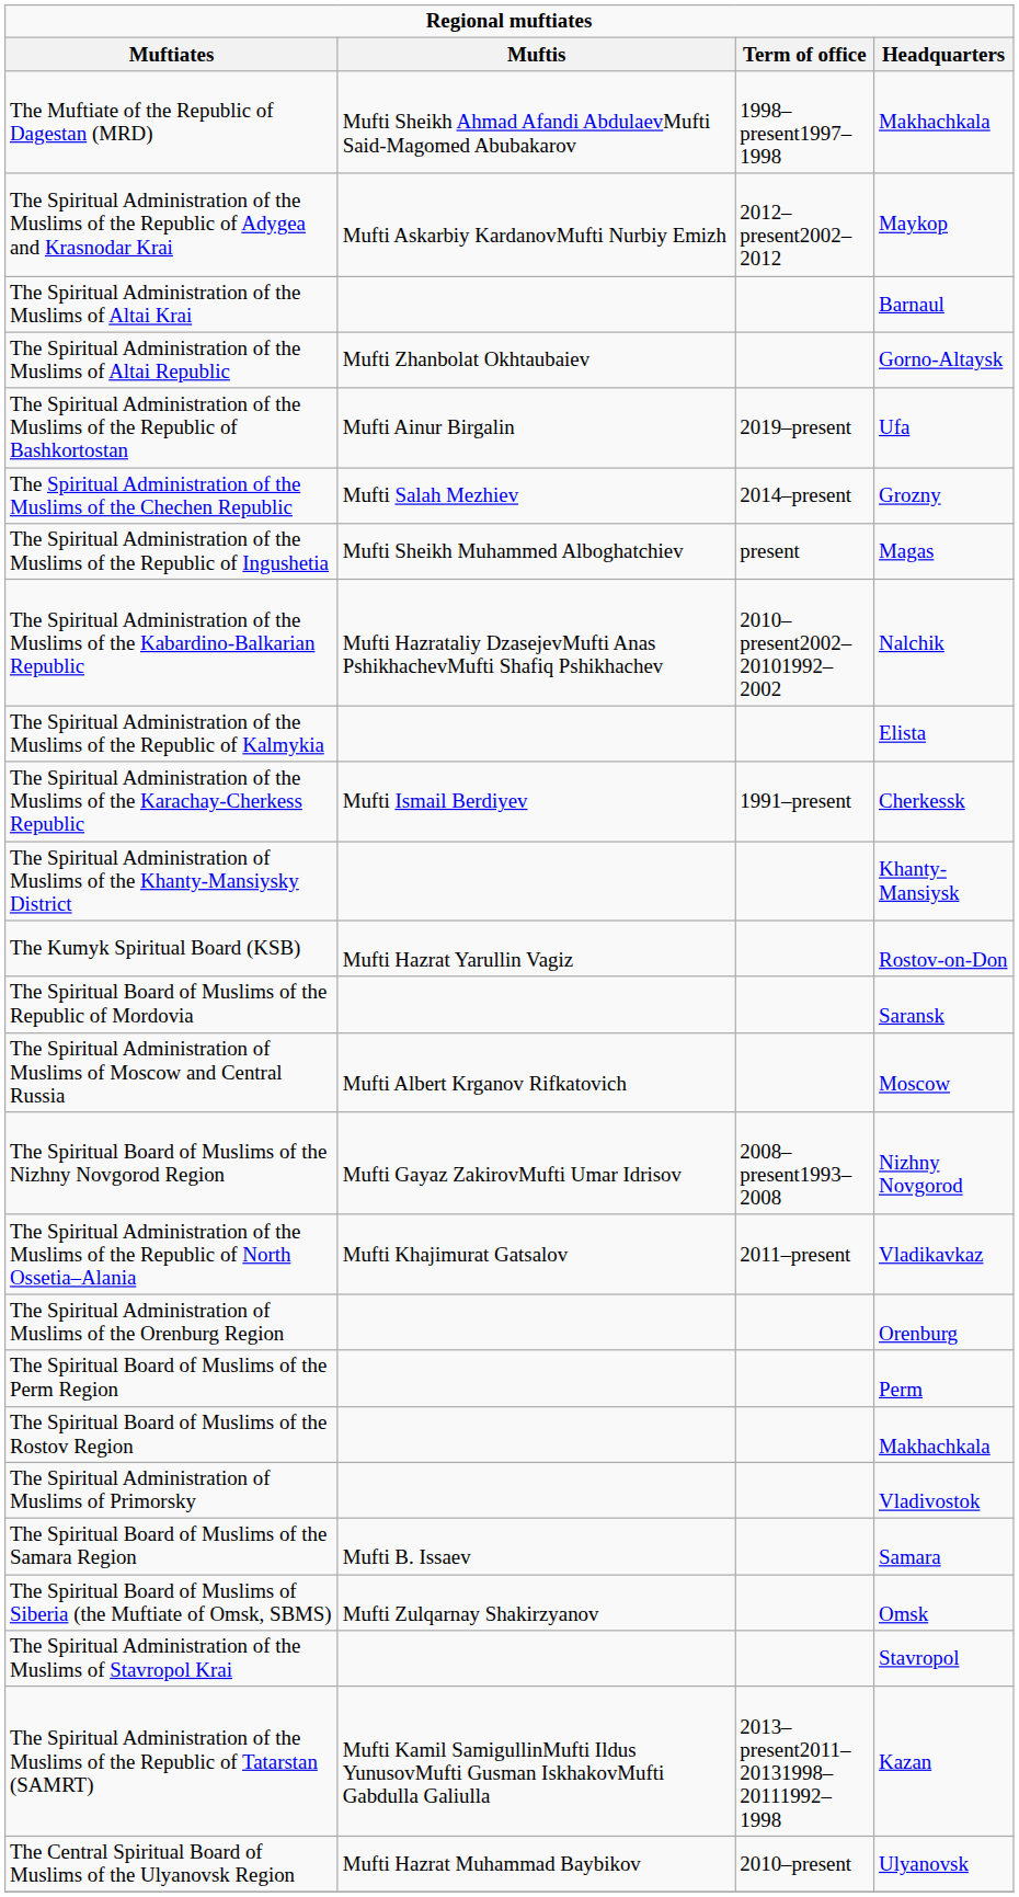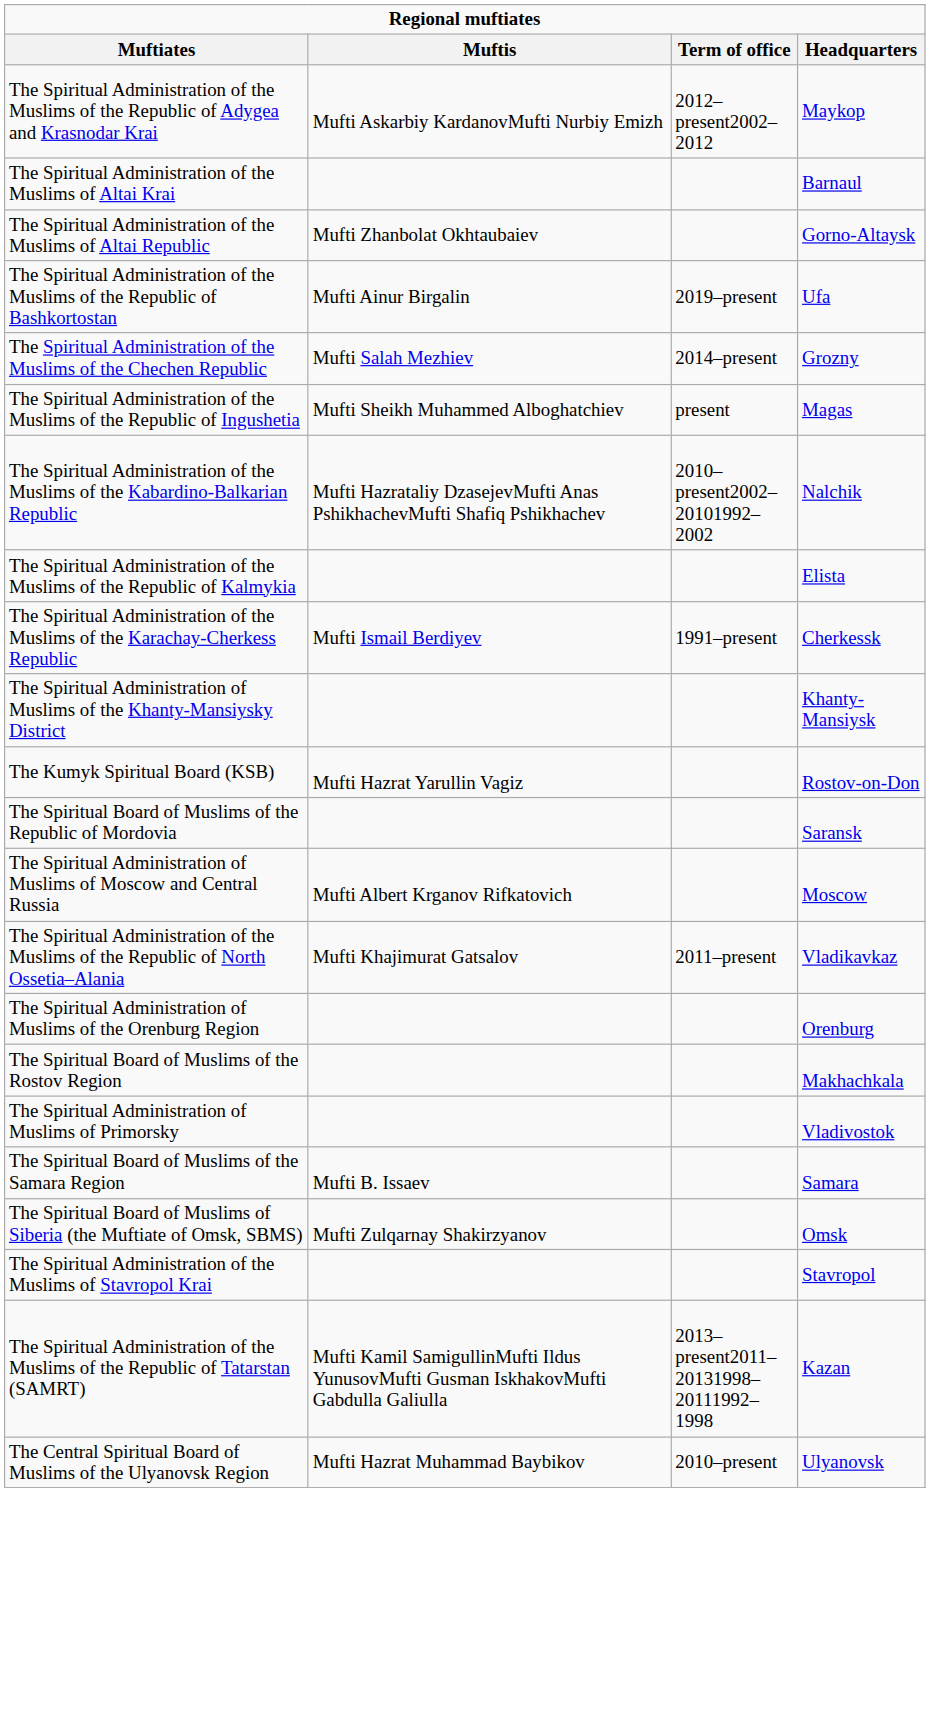- row: The Muftiate of the Republic of Dagestan (MRD) | Mufti Sheikh Ahmad Afandi AbdulaevMufti Said-Magomed Abubakarov | 1998–present1997–1998 | Makhachkala
- row: The Spiritual Board of Muslims of the Nizhny Novgorod Region | Mufti Gayaz ZakirovMufti Umar Idrisov | 2008–present1993–2008 | Nizhny Novgorod
- row: The Spiritual Board of Muslims of the Perm Region | Perm
